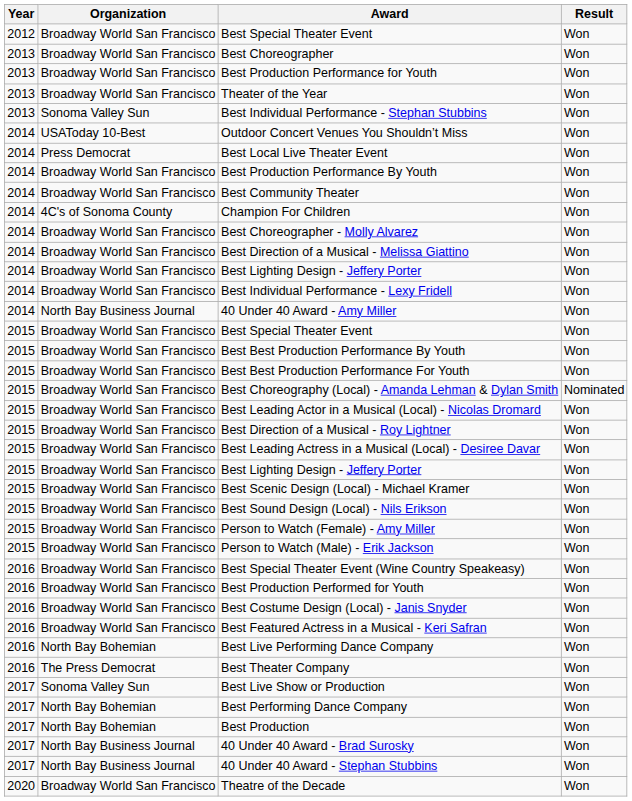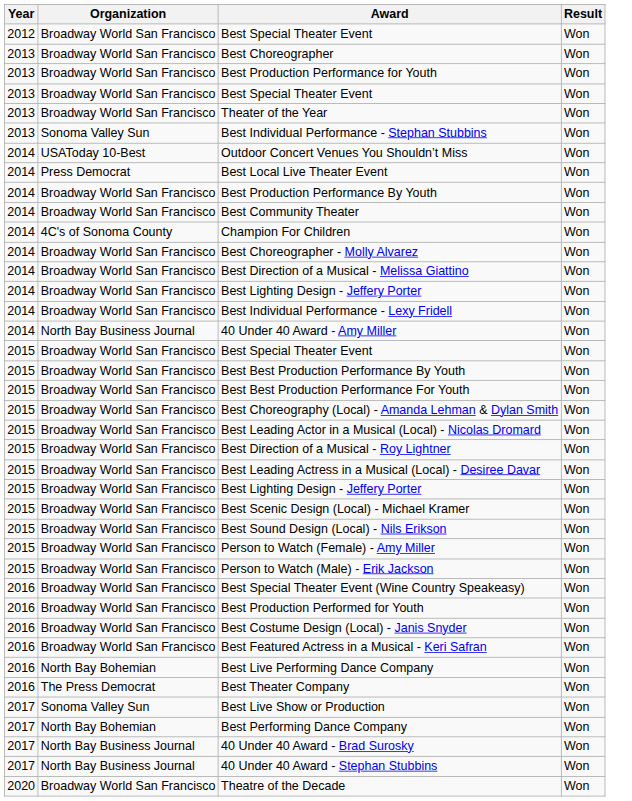+ row: 2013 | Broadway World San Francisco | Best Special Theater Event | Won
Best Choreography (Local) - Amanda Lehman & Dylan Smith | Result: Nominated -> Won
- row: 2017 | North Bay Bohemian | Best Production | Won
